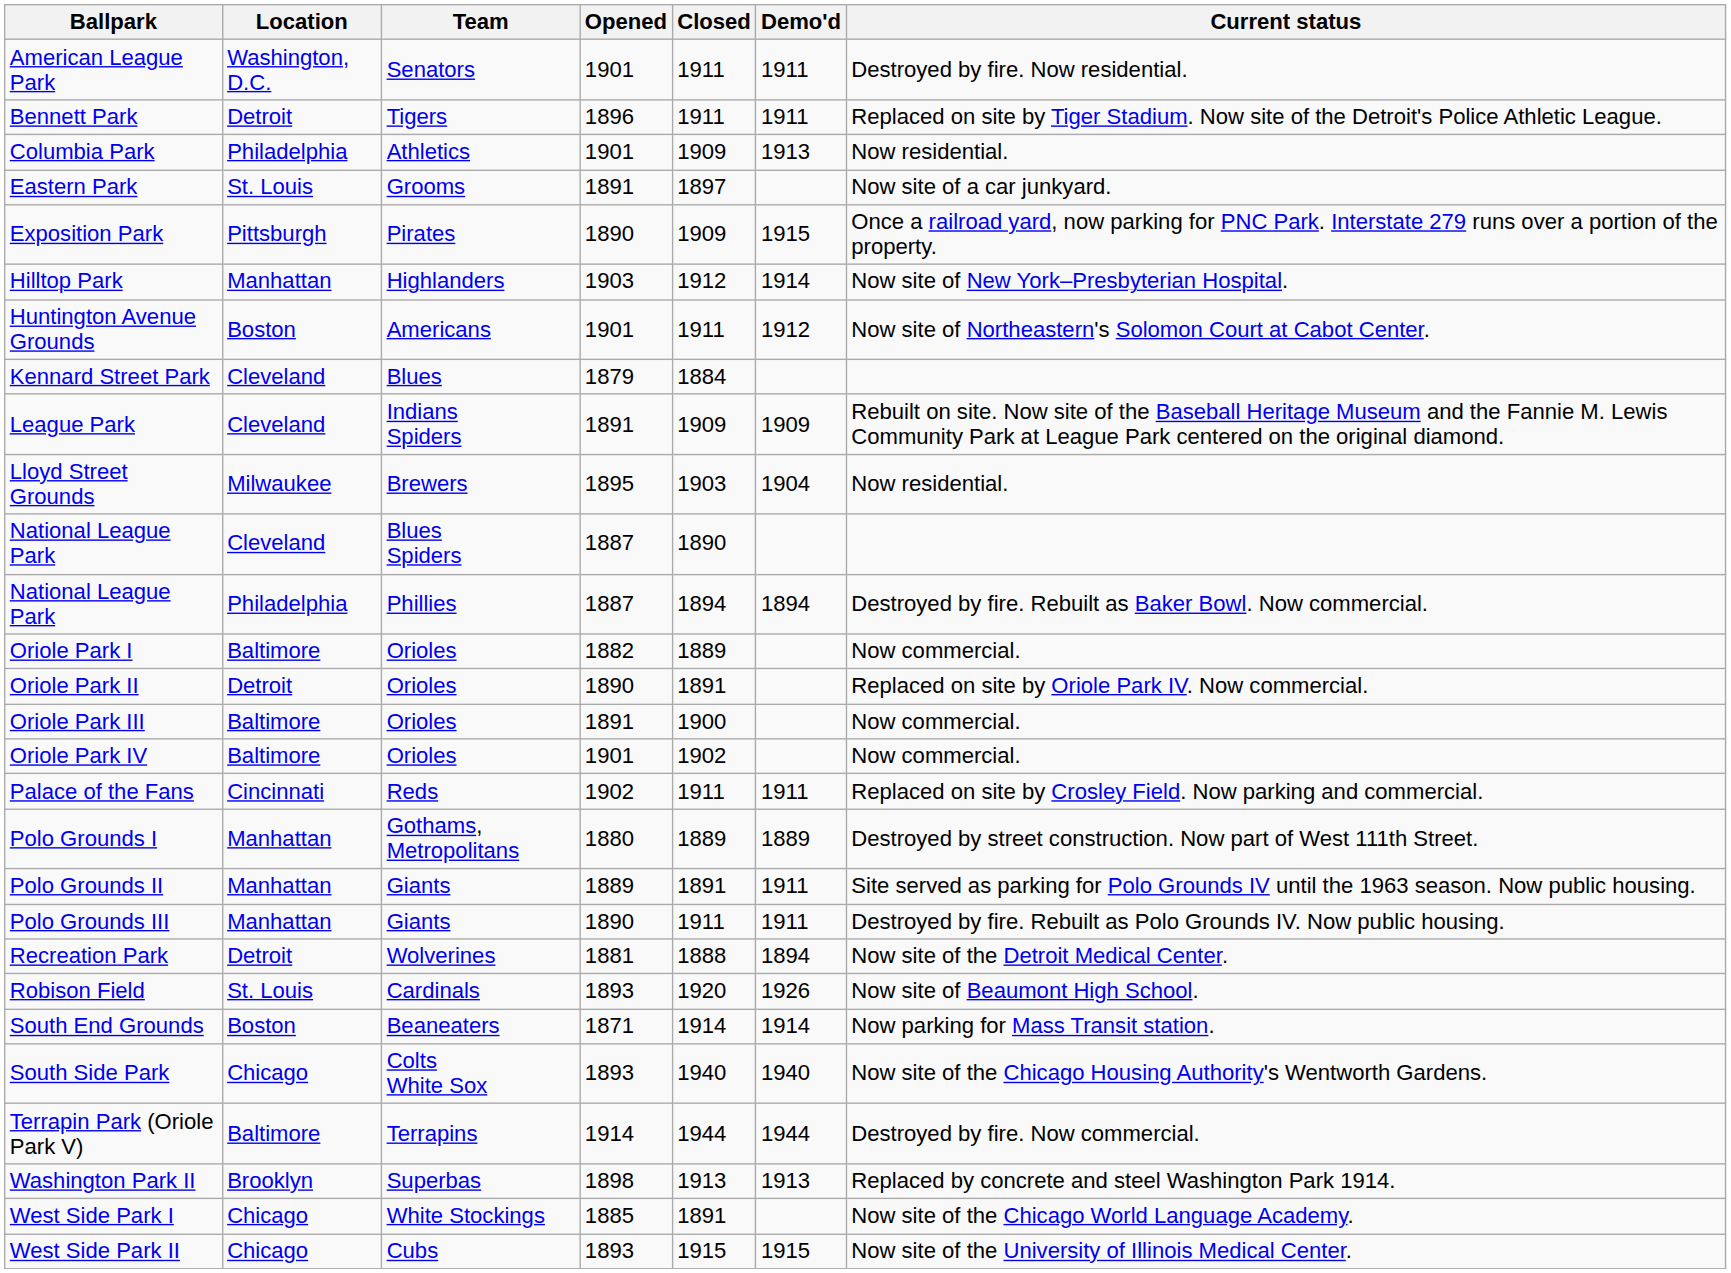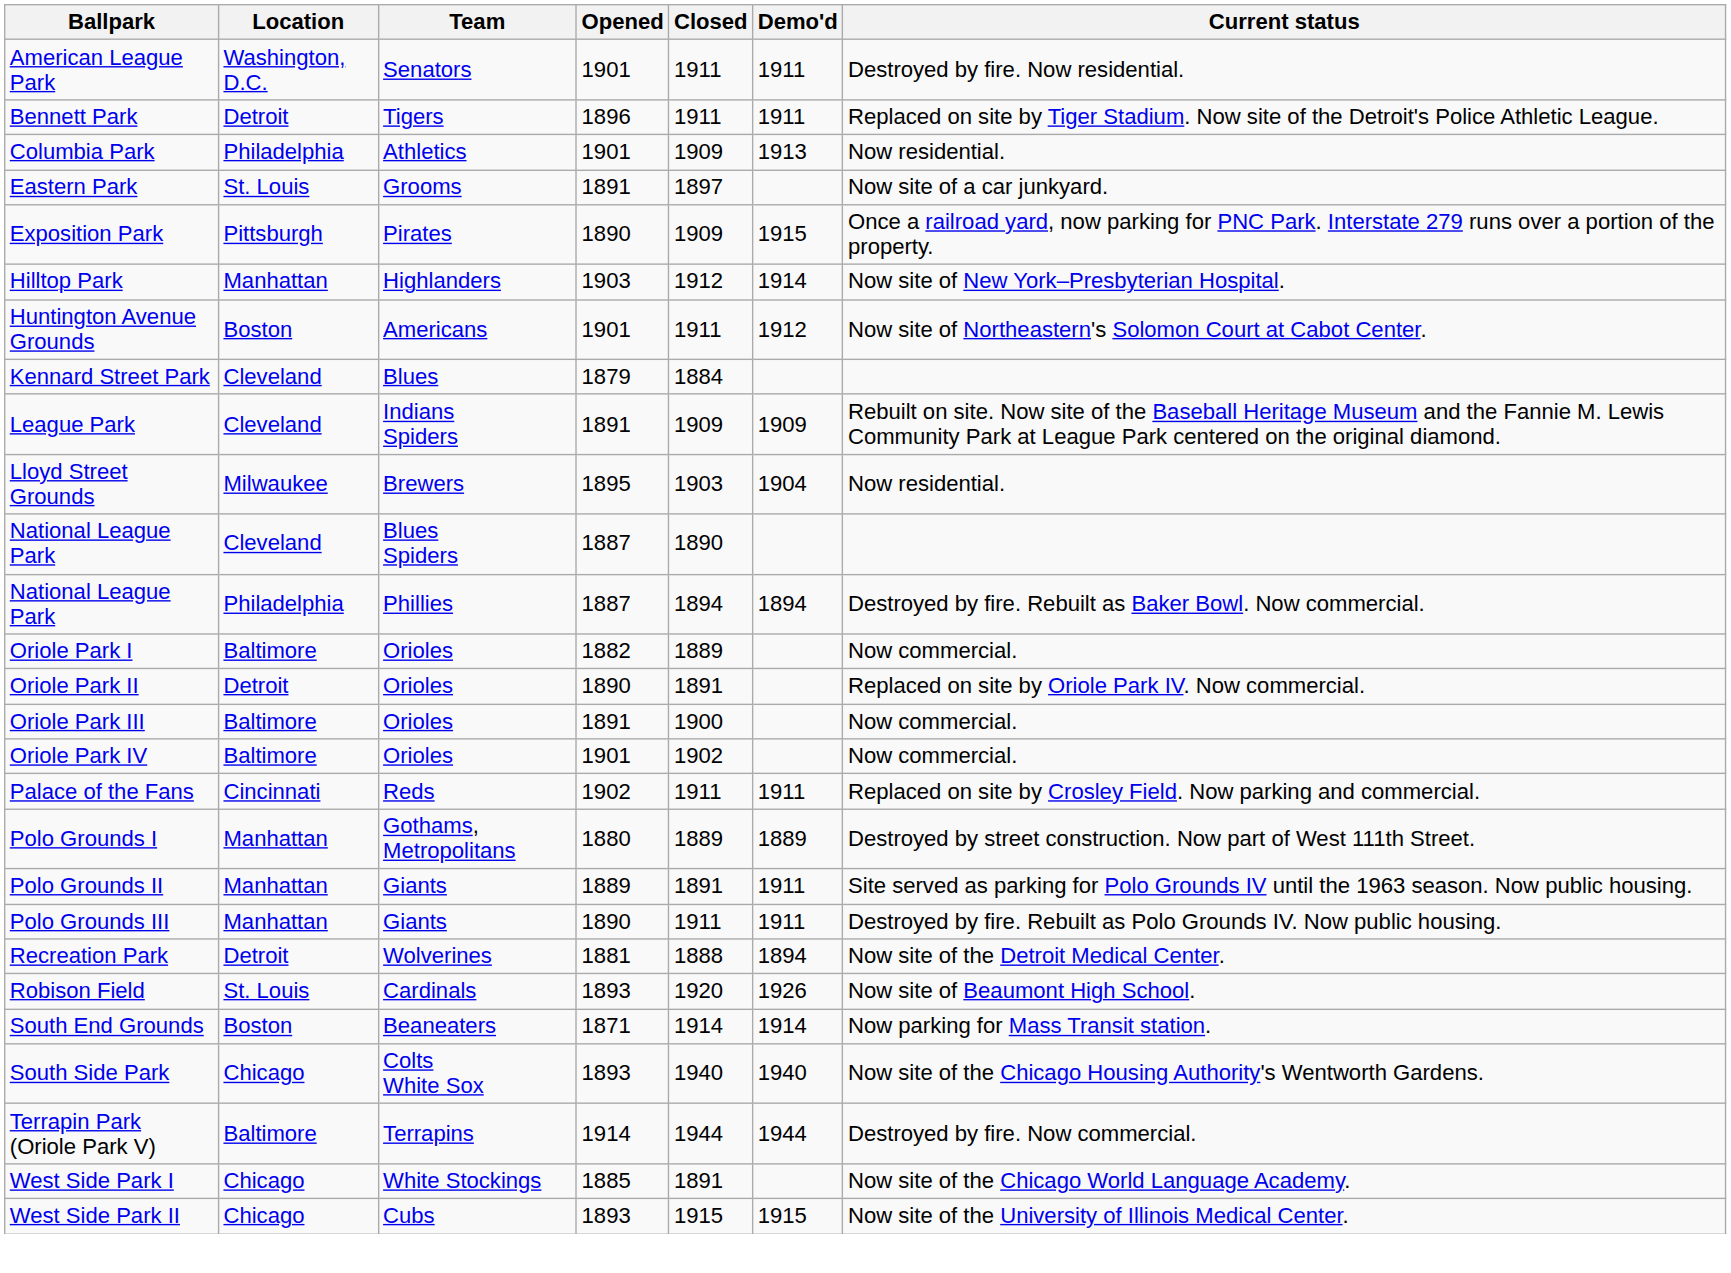- row: Washington Park II | Brooklyn | Superbas | 1898 | 1913 | 1913 | Replaced by concrete and steel Washington Park 1914.
